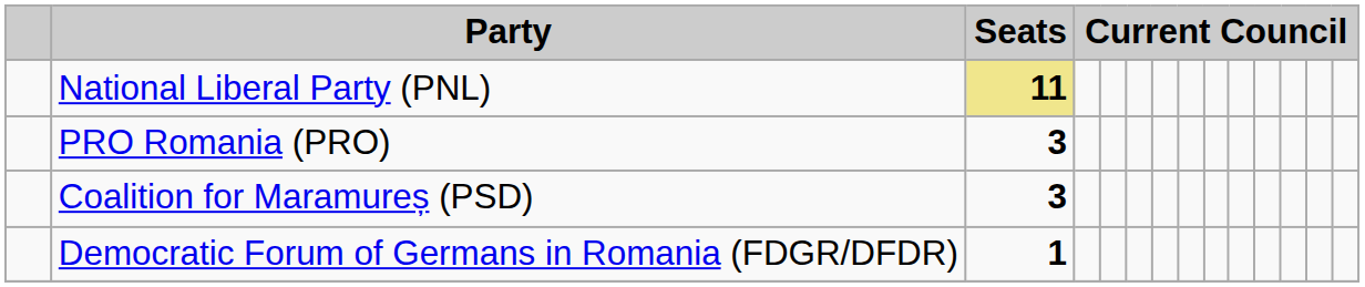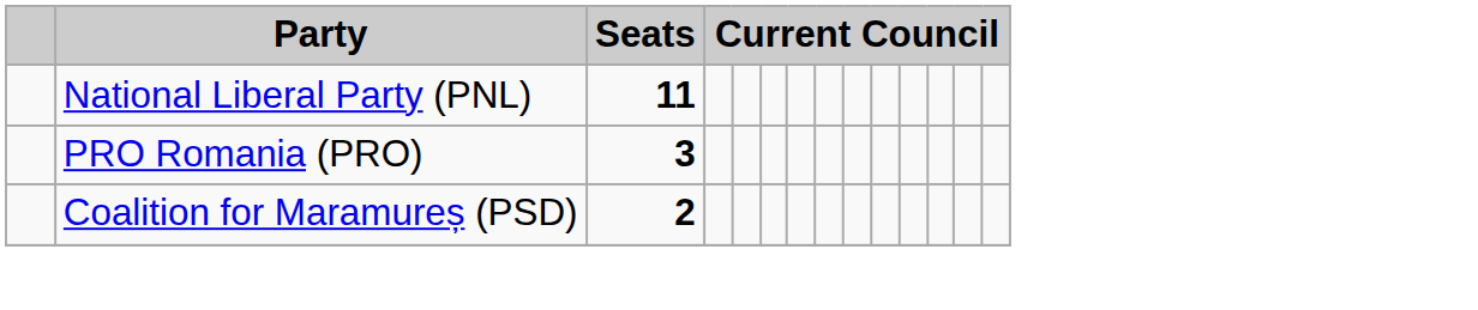National Liberal Party (PNL) | Seats: khaki background -> no background
Coalition for Maramureș (PSD) | Seats: 3 -> 2
- row: Democratic Forum of Germans in Romania (FDGR/DFDR) | 1
